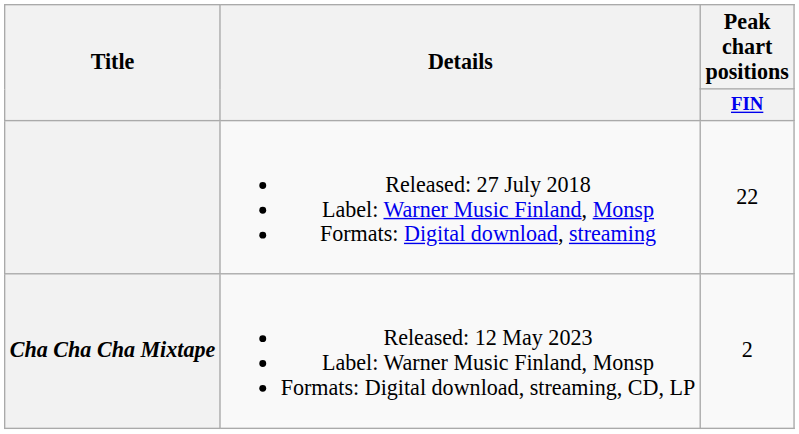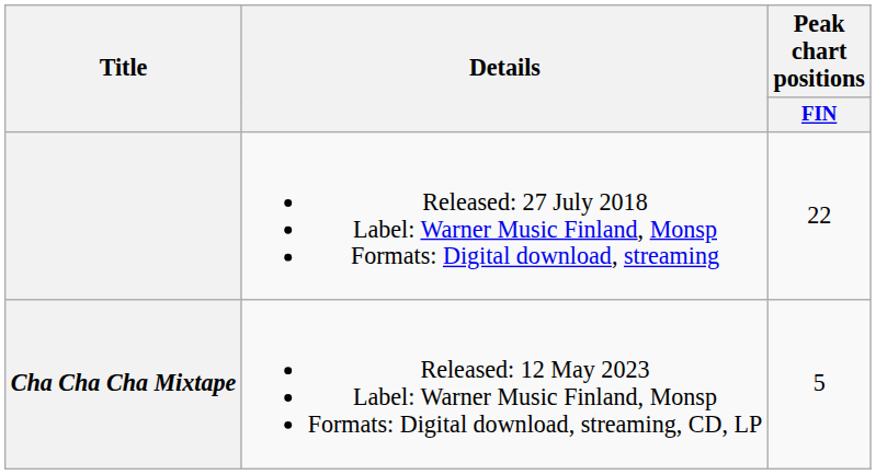Cha Cha Cha Mixtape | Peak chart positions / FIN: 2 -> 5
